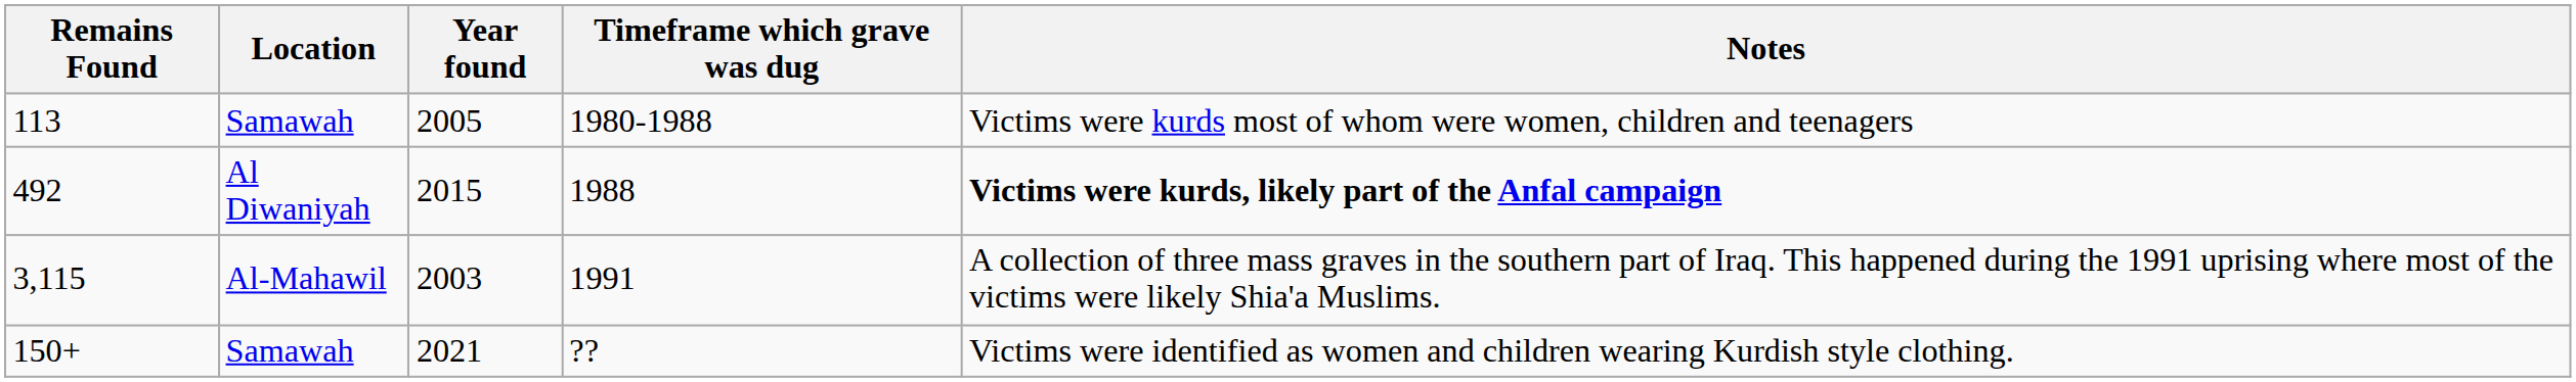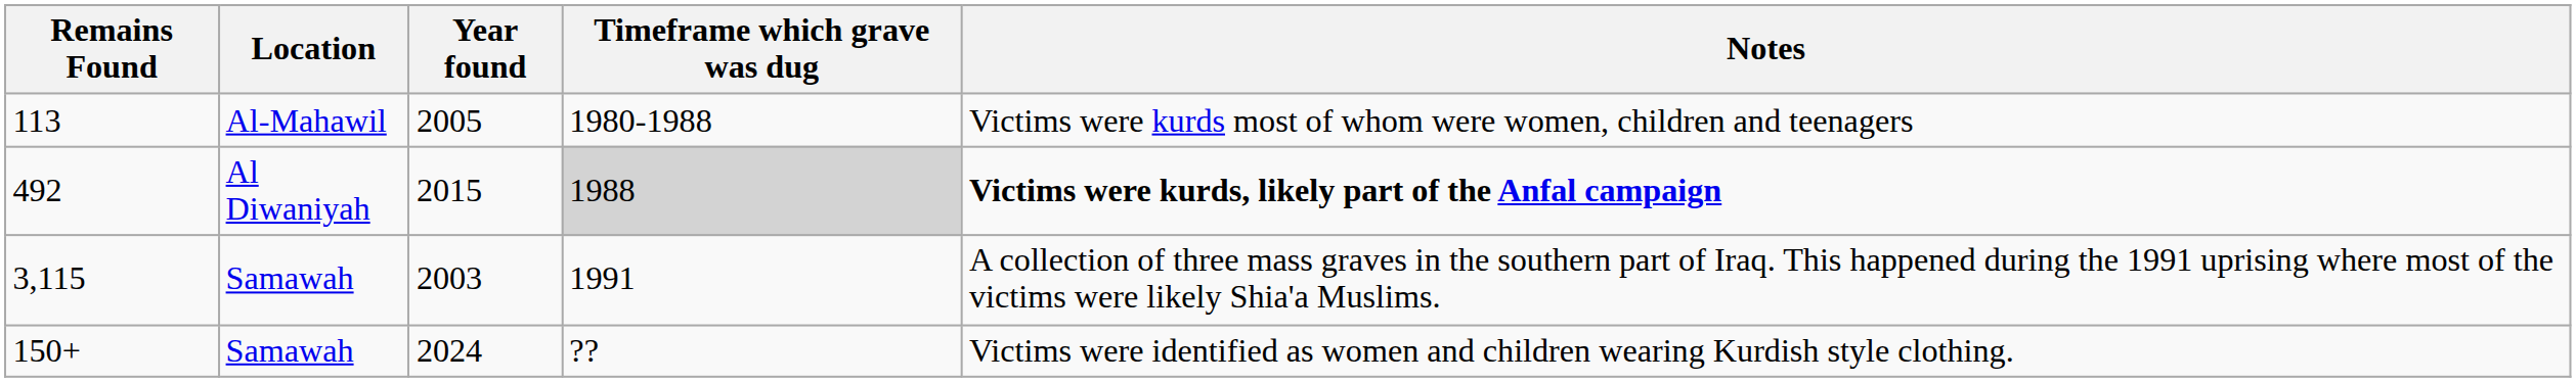113 | Location: Samawah -> Al-Mahawil
492 | Timeframe which grave was dug: no background -> lightgrey background
3,115 | Location: Al-Mahawil -> Samawah
150+ | Year found: 2021 -> 2024
